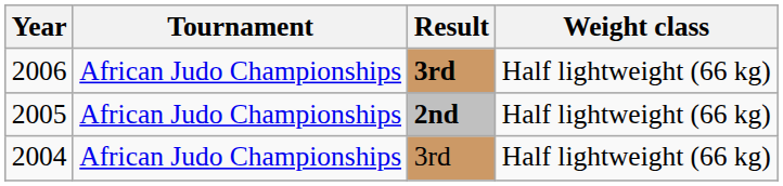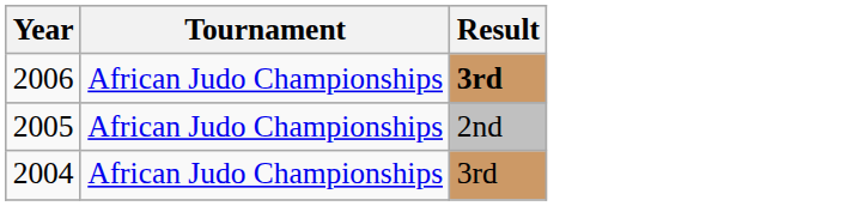- column: Weight class | Half lightweight (66 kg) | Half lightweight (66 kg) | Half lightweight (66 kg)
2005 | Result: bold -> normal
